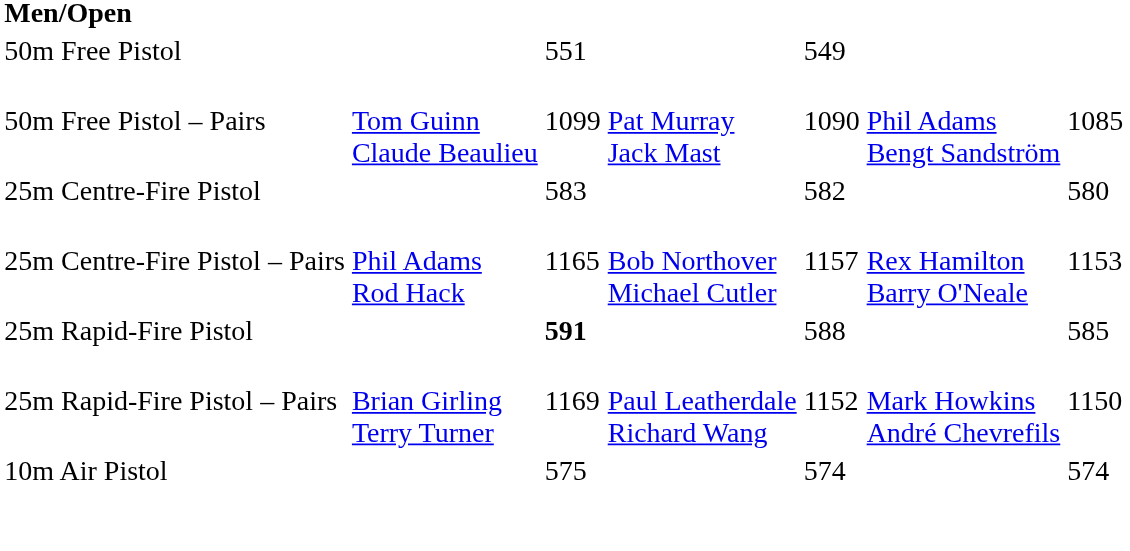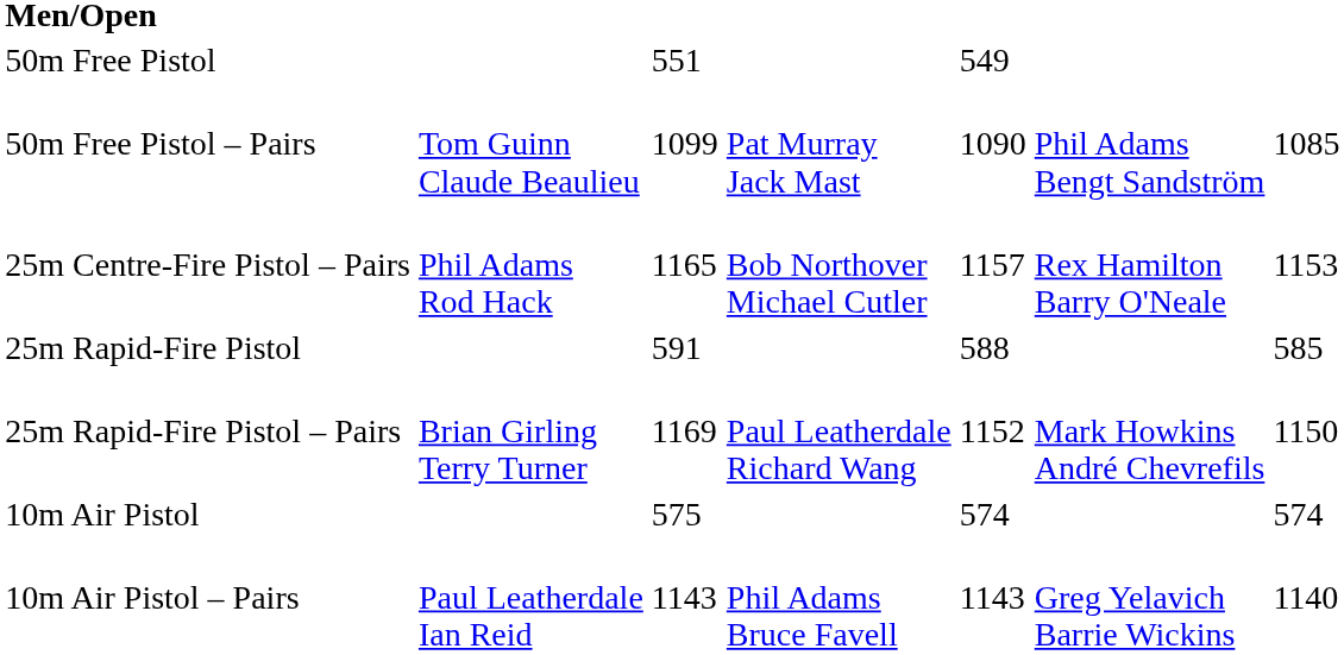- row: 25m Centre-Fire Pistol | 583 | 582 | 580
25m Rapid-Fire Pistol | column 3: bold -> normal
+ row: 10m Air Pistol – Pairs | Paul Leatherdale Ian Reid | 1143 | Phil Adams Bruce Favell | 1143 | Greg Yelavich Barrie Wickins | 1140
